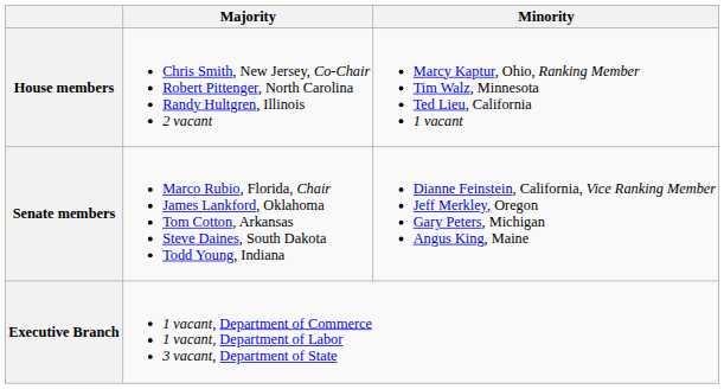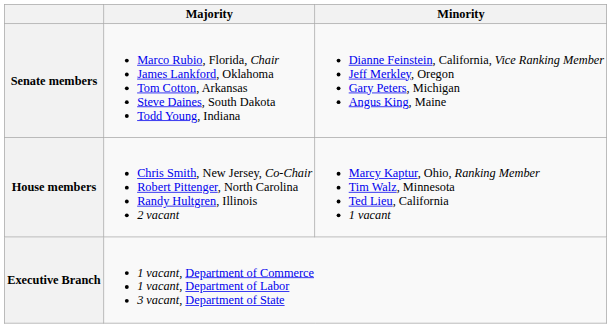rows swapped: Senate members <-> House members
